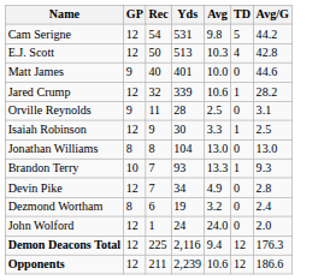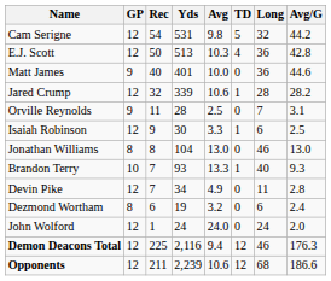+ column: Long | 32 | 36 | 36 | 28 | 7 | 6 | 46 | 40 | 11 | 6 | 24 | 46 | 68
